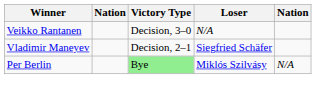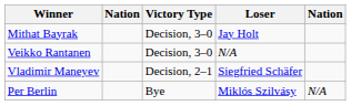+ row: Mithat Bayrak | Decision, 3–0 | Jay Holt
Per Berlin | Victory Type: lightgreen background -> no background
